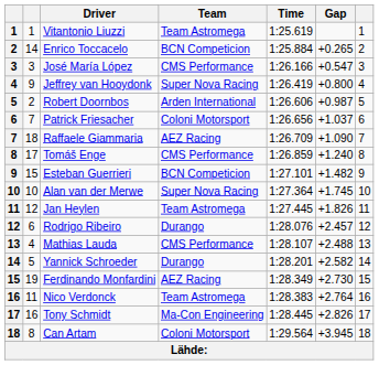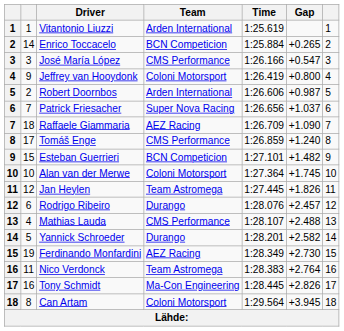Vitantonio Liuzzi | Team: Team Astromega -> Arden International
Jeffrey van Hooydonk | Team: Super Nova Racing -> Coloni Motorsport
Patrick Friesacher | Team: Coloni Motorsport -> Super Nova Racing
Alan van der Merwe | Team: Super Nova Racing -> Coloni Motorsport
